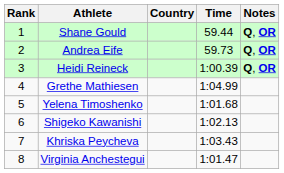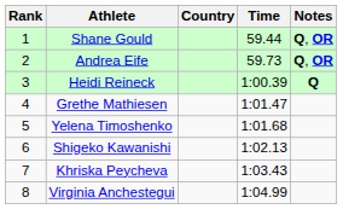Heidi Reineck | Notes: Q, OR -> Q
Grethe Mathiesen | Time: 1:04.99 -> 1:01.47
Virginia Anchestegui | Time: 1:01.47 -> 1:04.99
